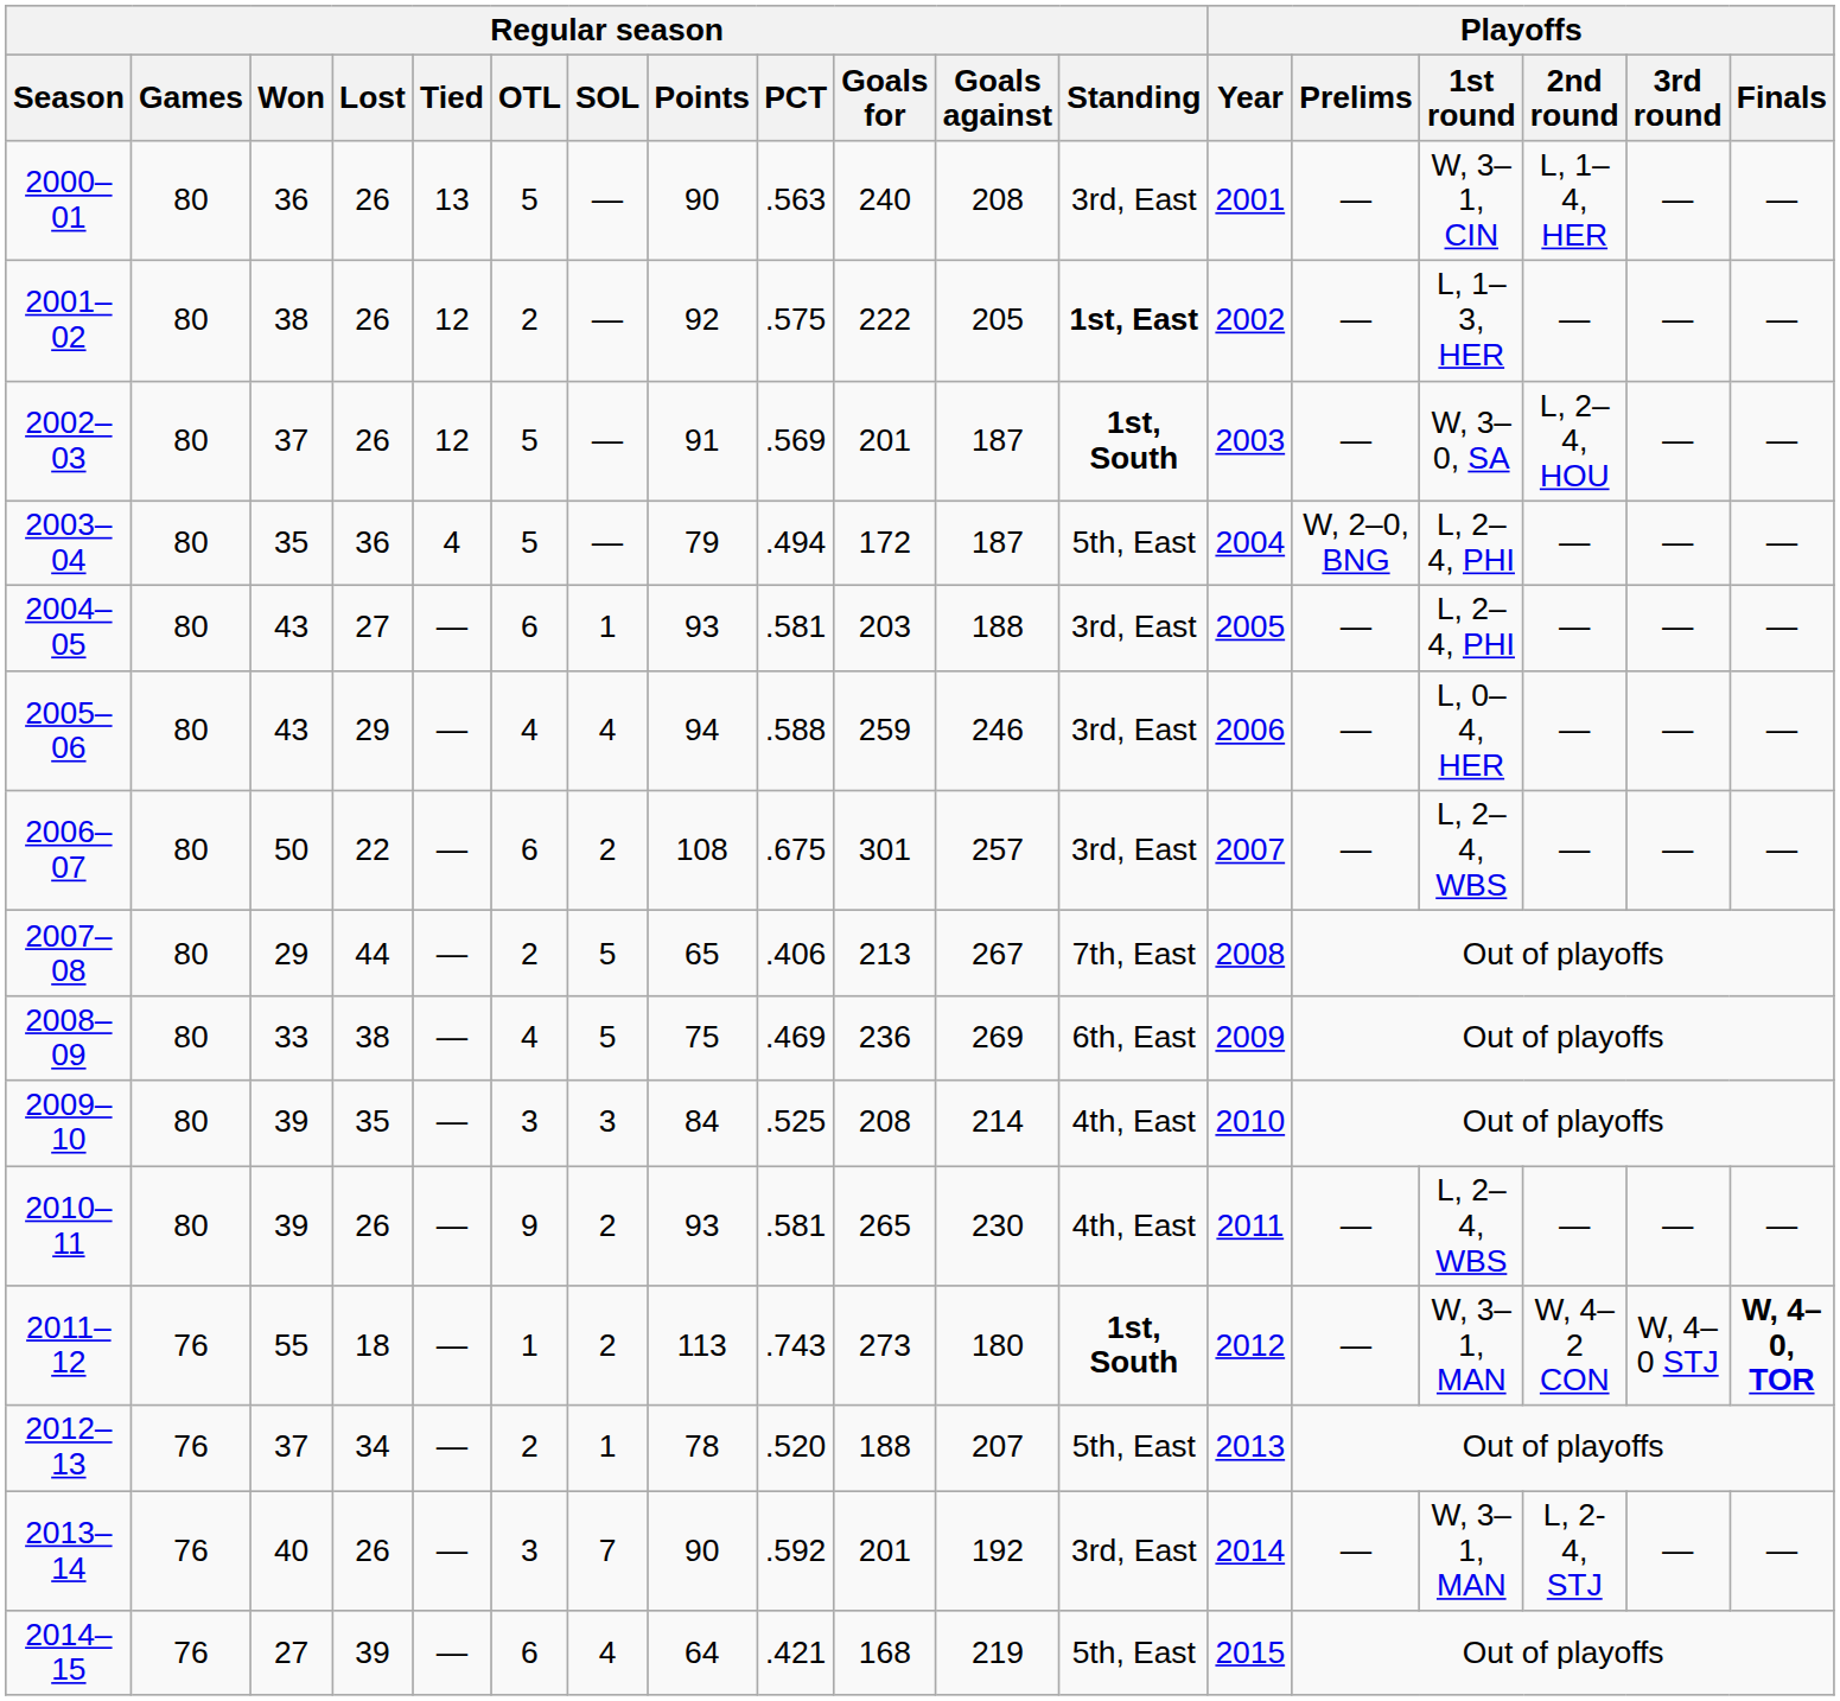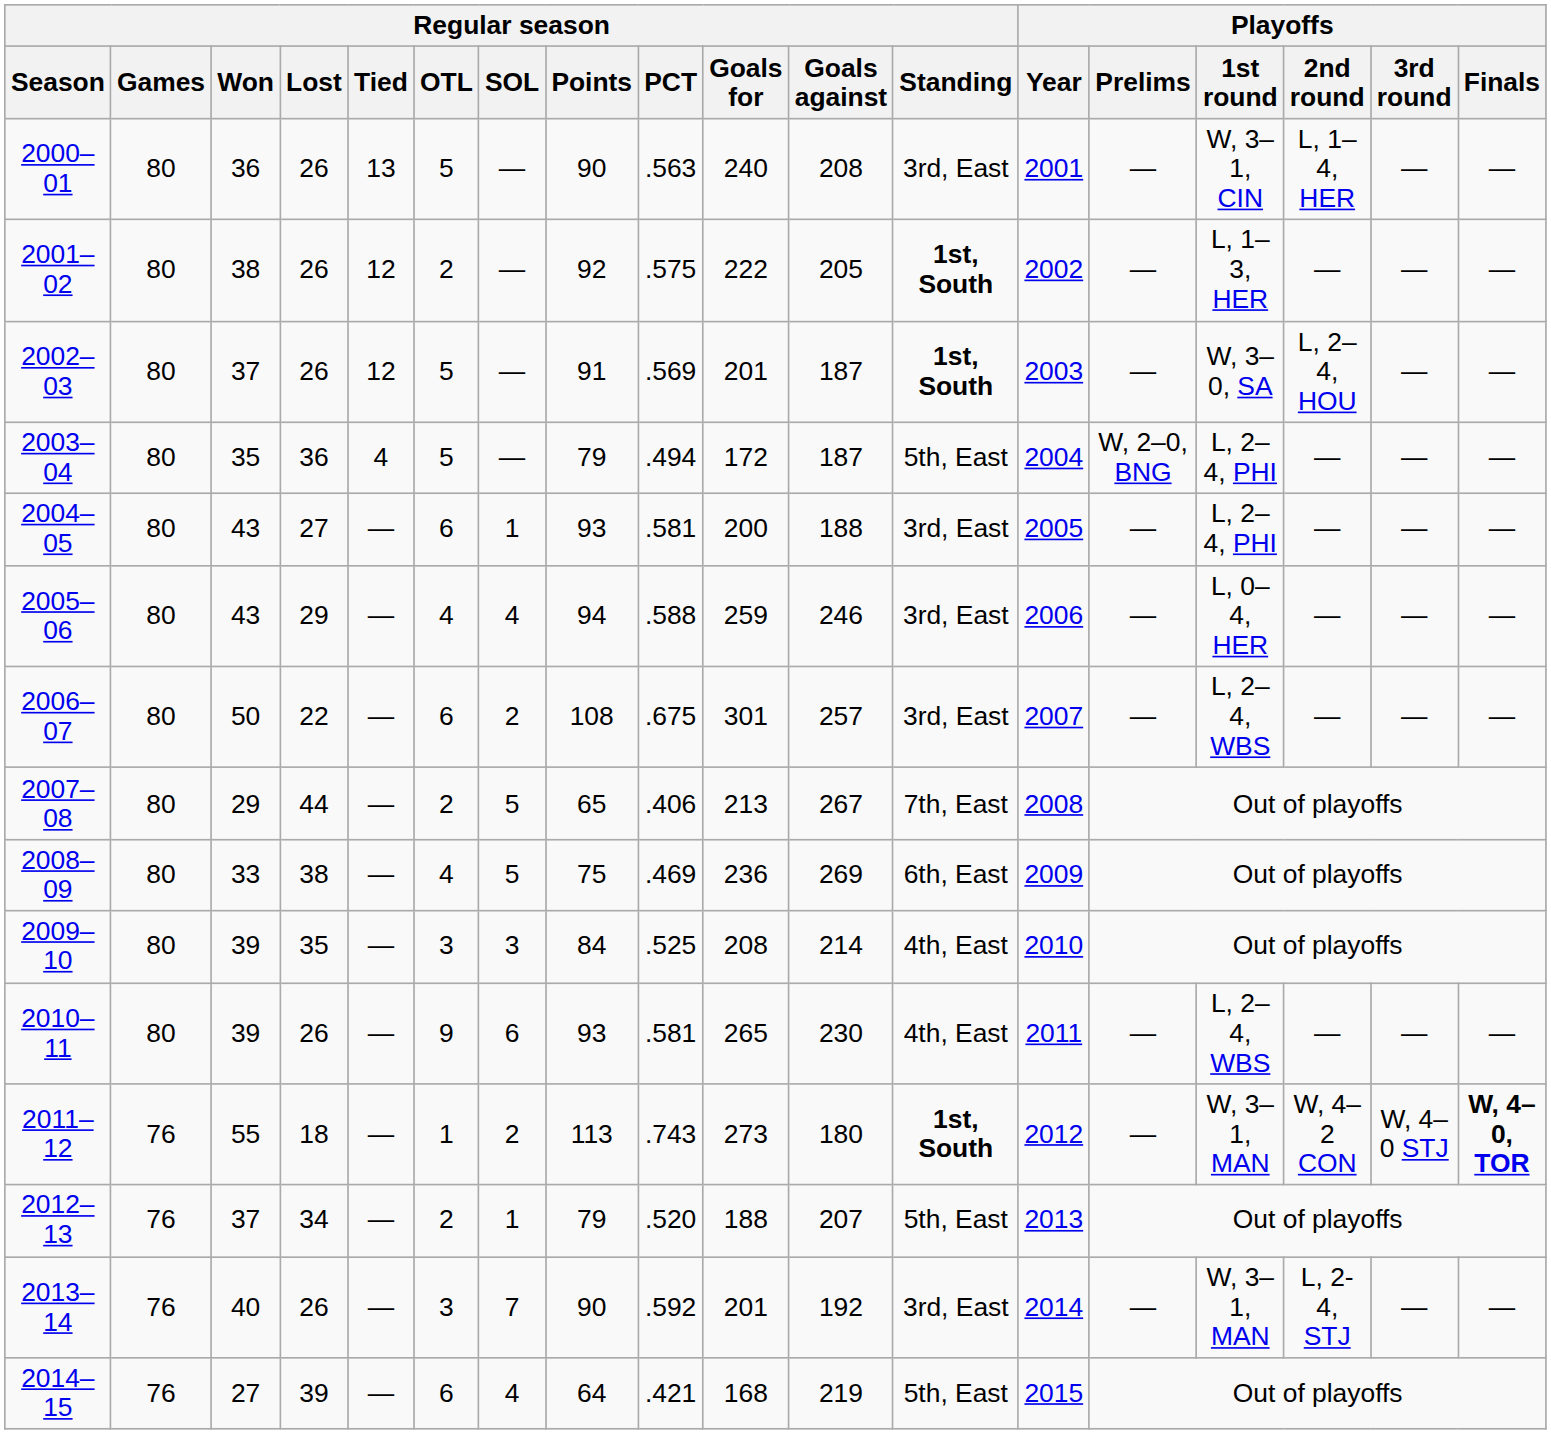2001–02 | Regular season / Standing: 1st, East -> 1st, South
2004–05 | Regular season / Goals for: 203 -> 200
2010–11 | Regular season / SOL: 2 -> 6
2012–13 | Regular season / Points: 78 -> 79
